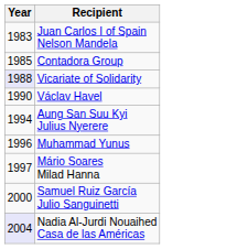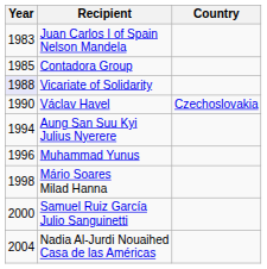+ column: Country | Czechoslovakia
Mário Soares Milad Hanna | Year: 1997 -> 1998
Nadia Al-Jurdi Nouaihed Casa de las Américas | Year: lavender background -> no background
